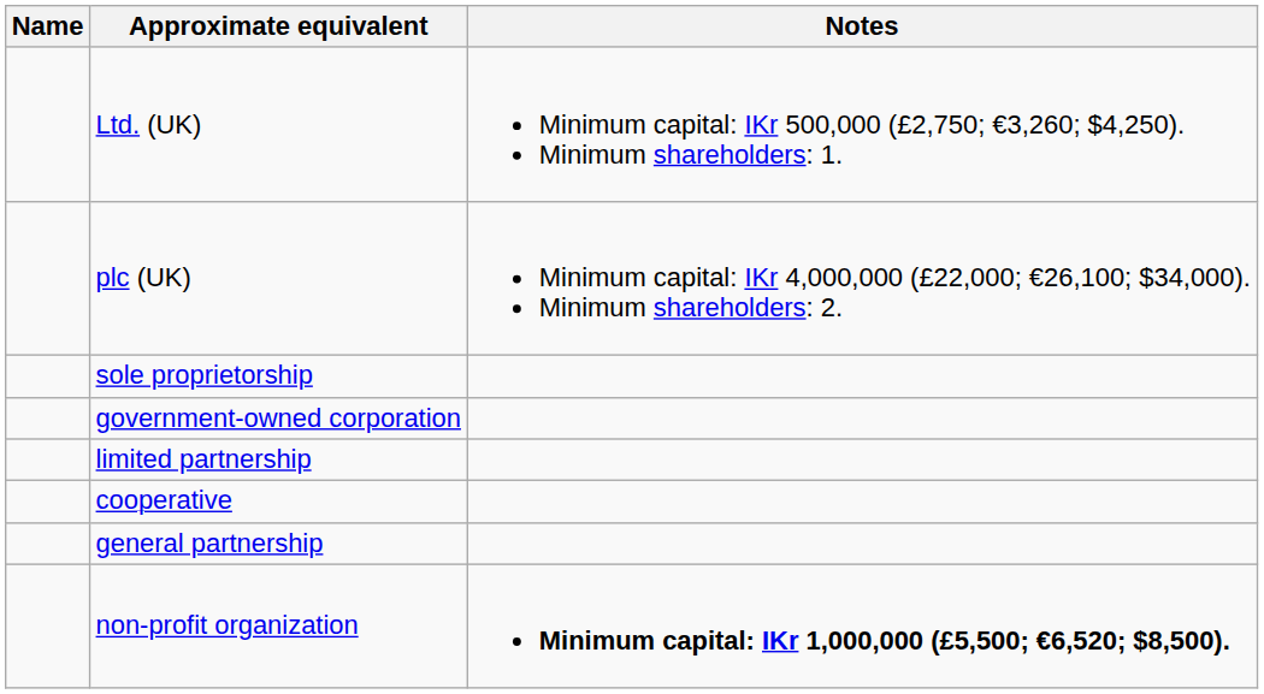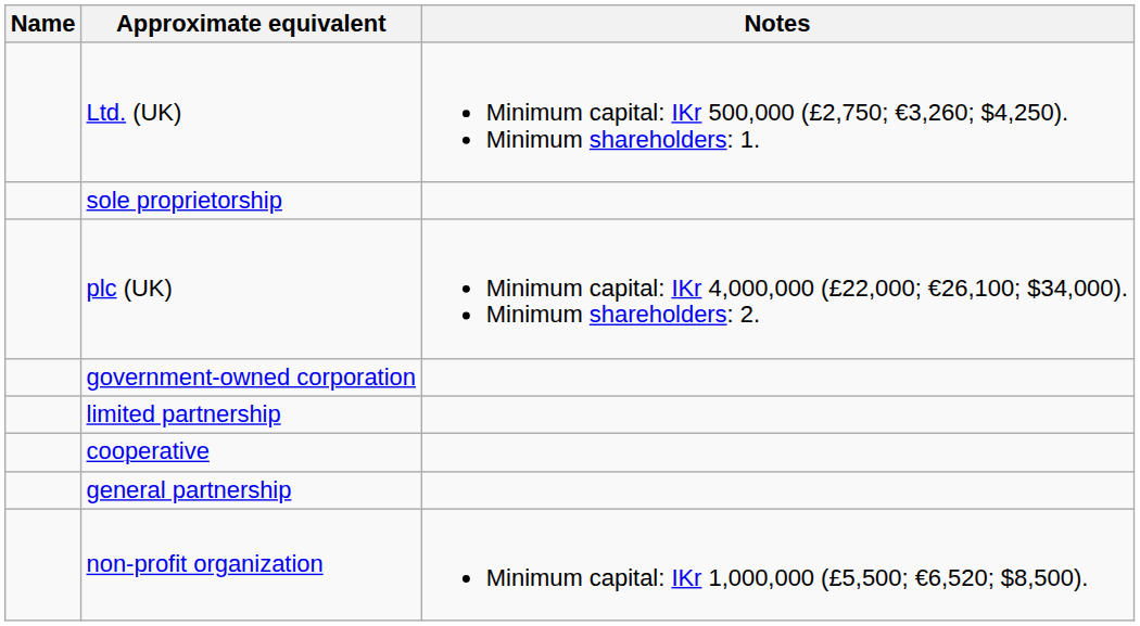rows swapped: sole proprietorship <-> plc (UK)
non-profit organization | Notes: bold -> normal
